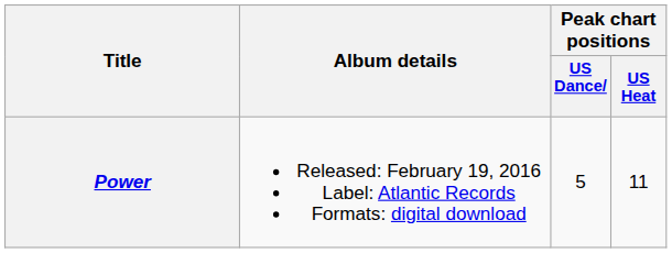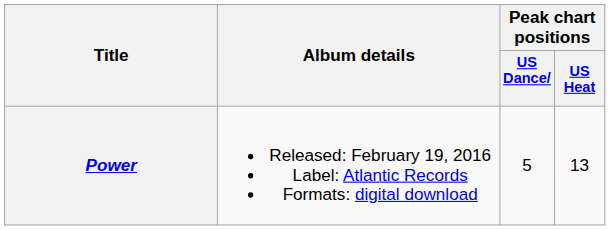Power | Peak chart positions / US Heat: 11 -> 13
